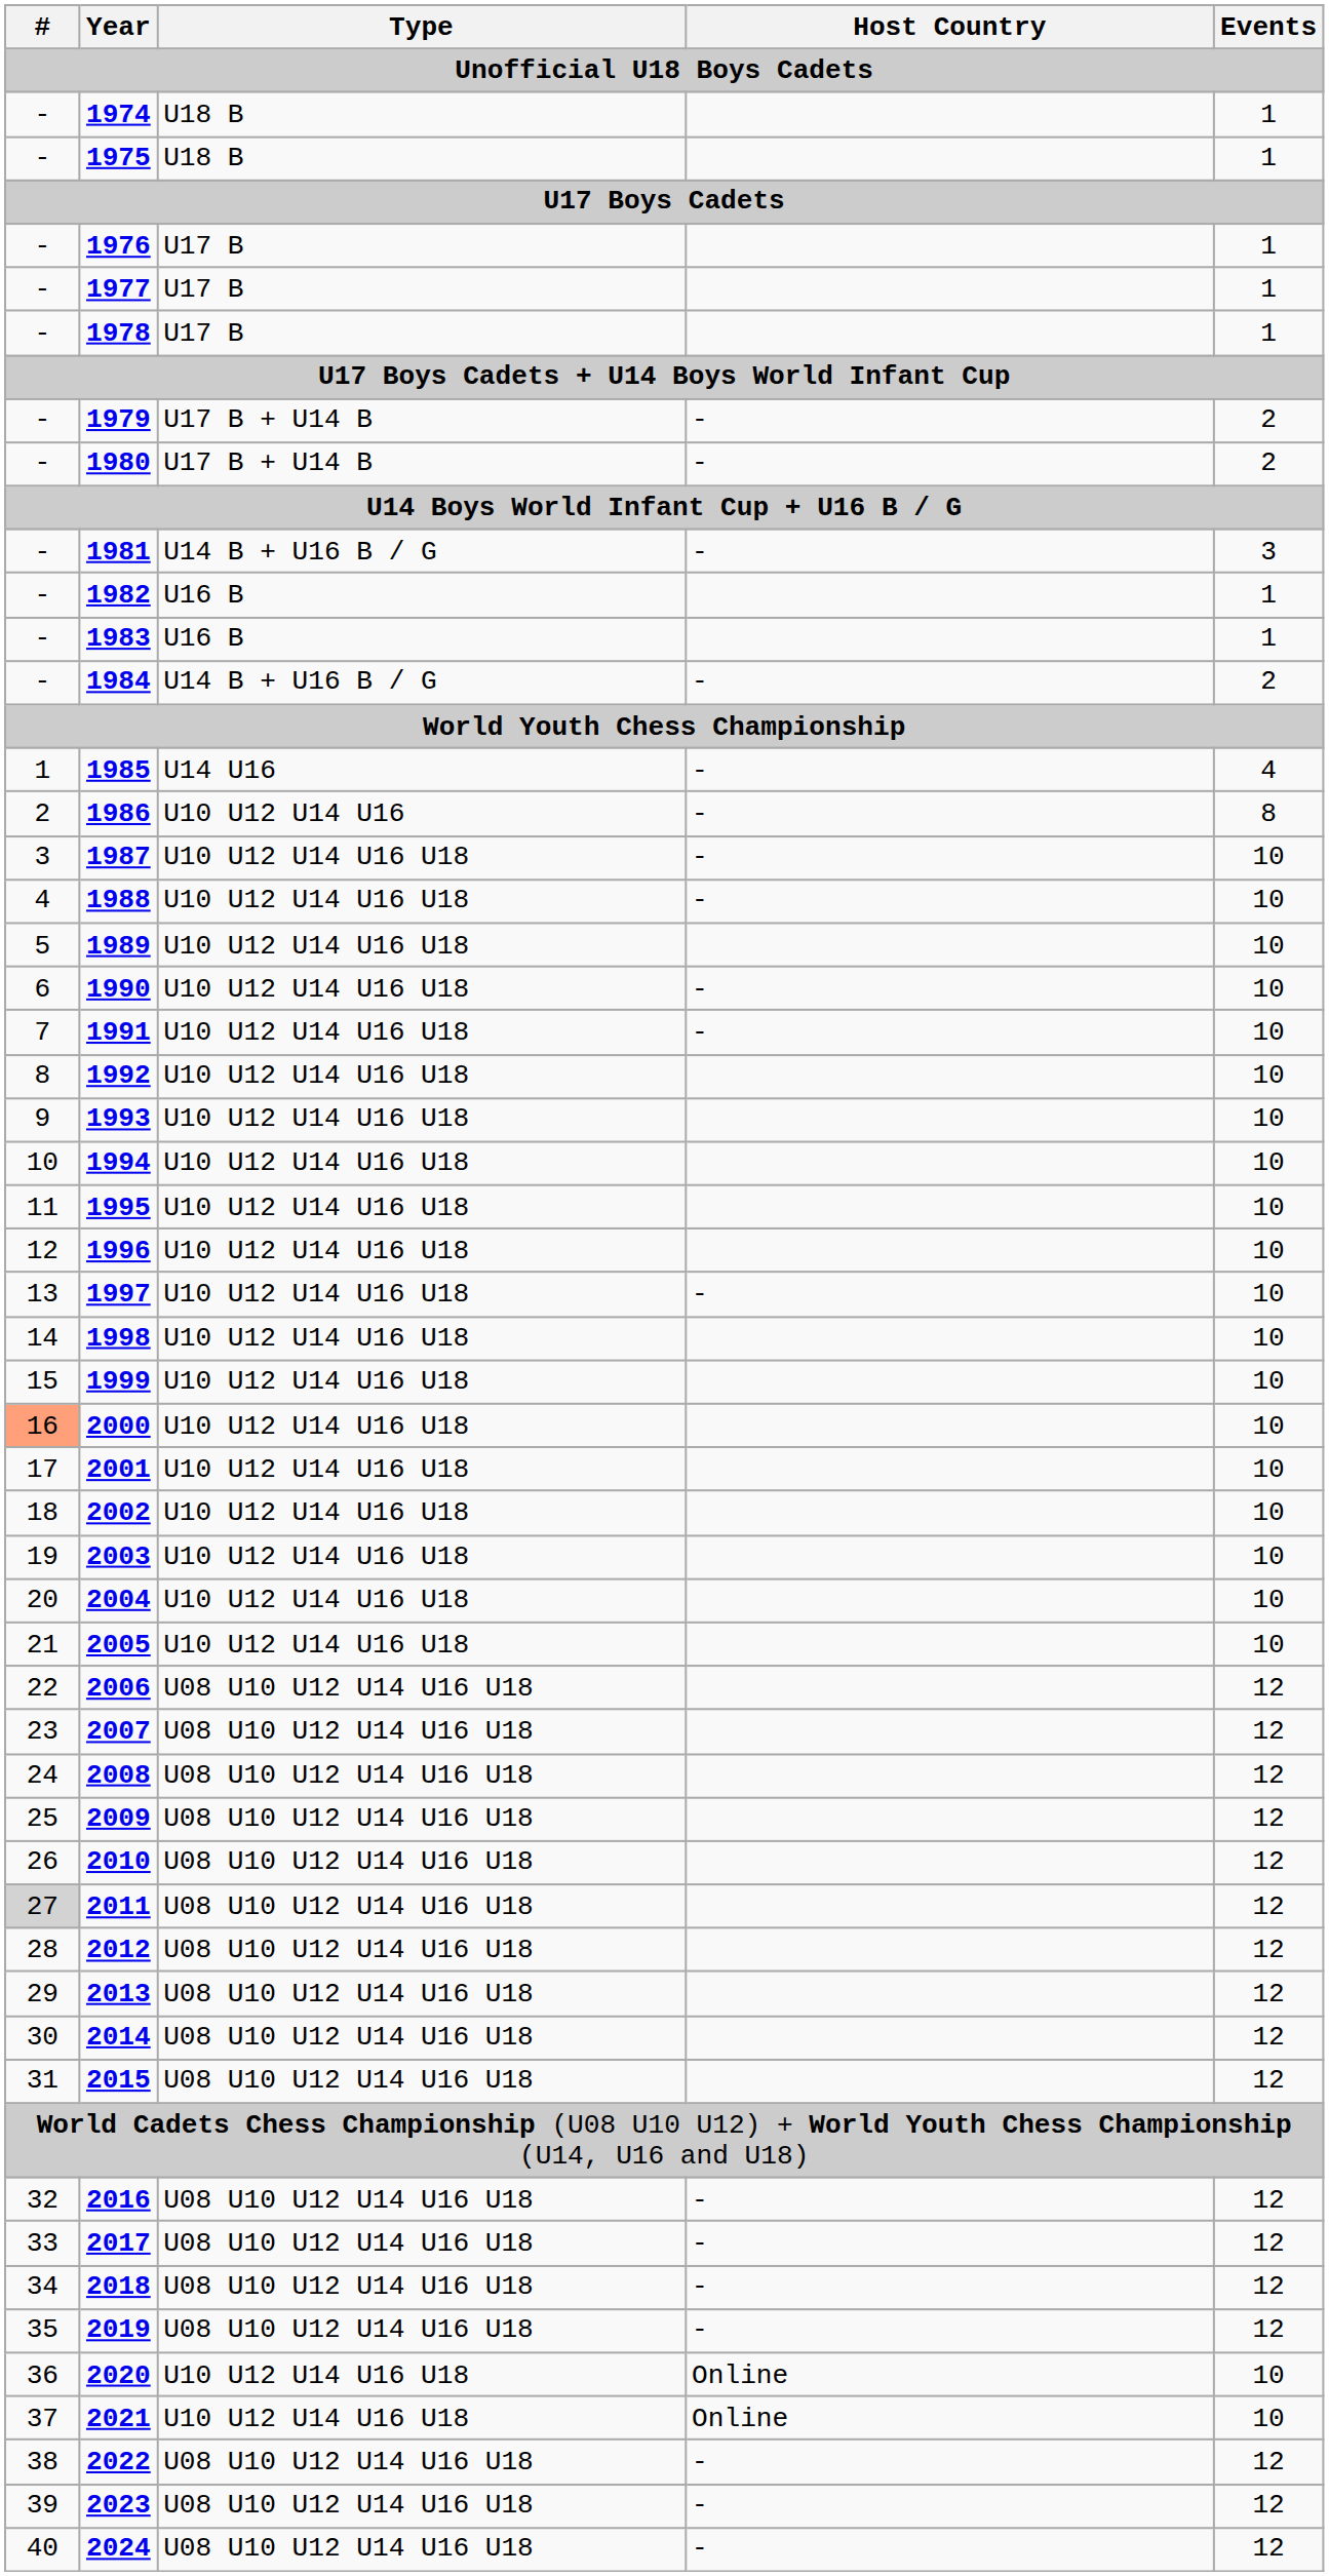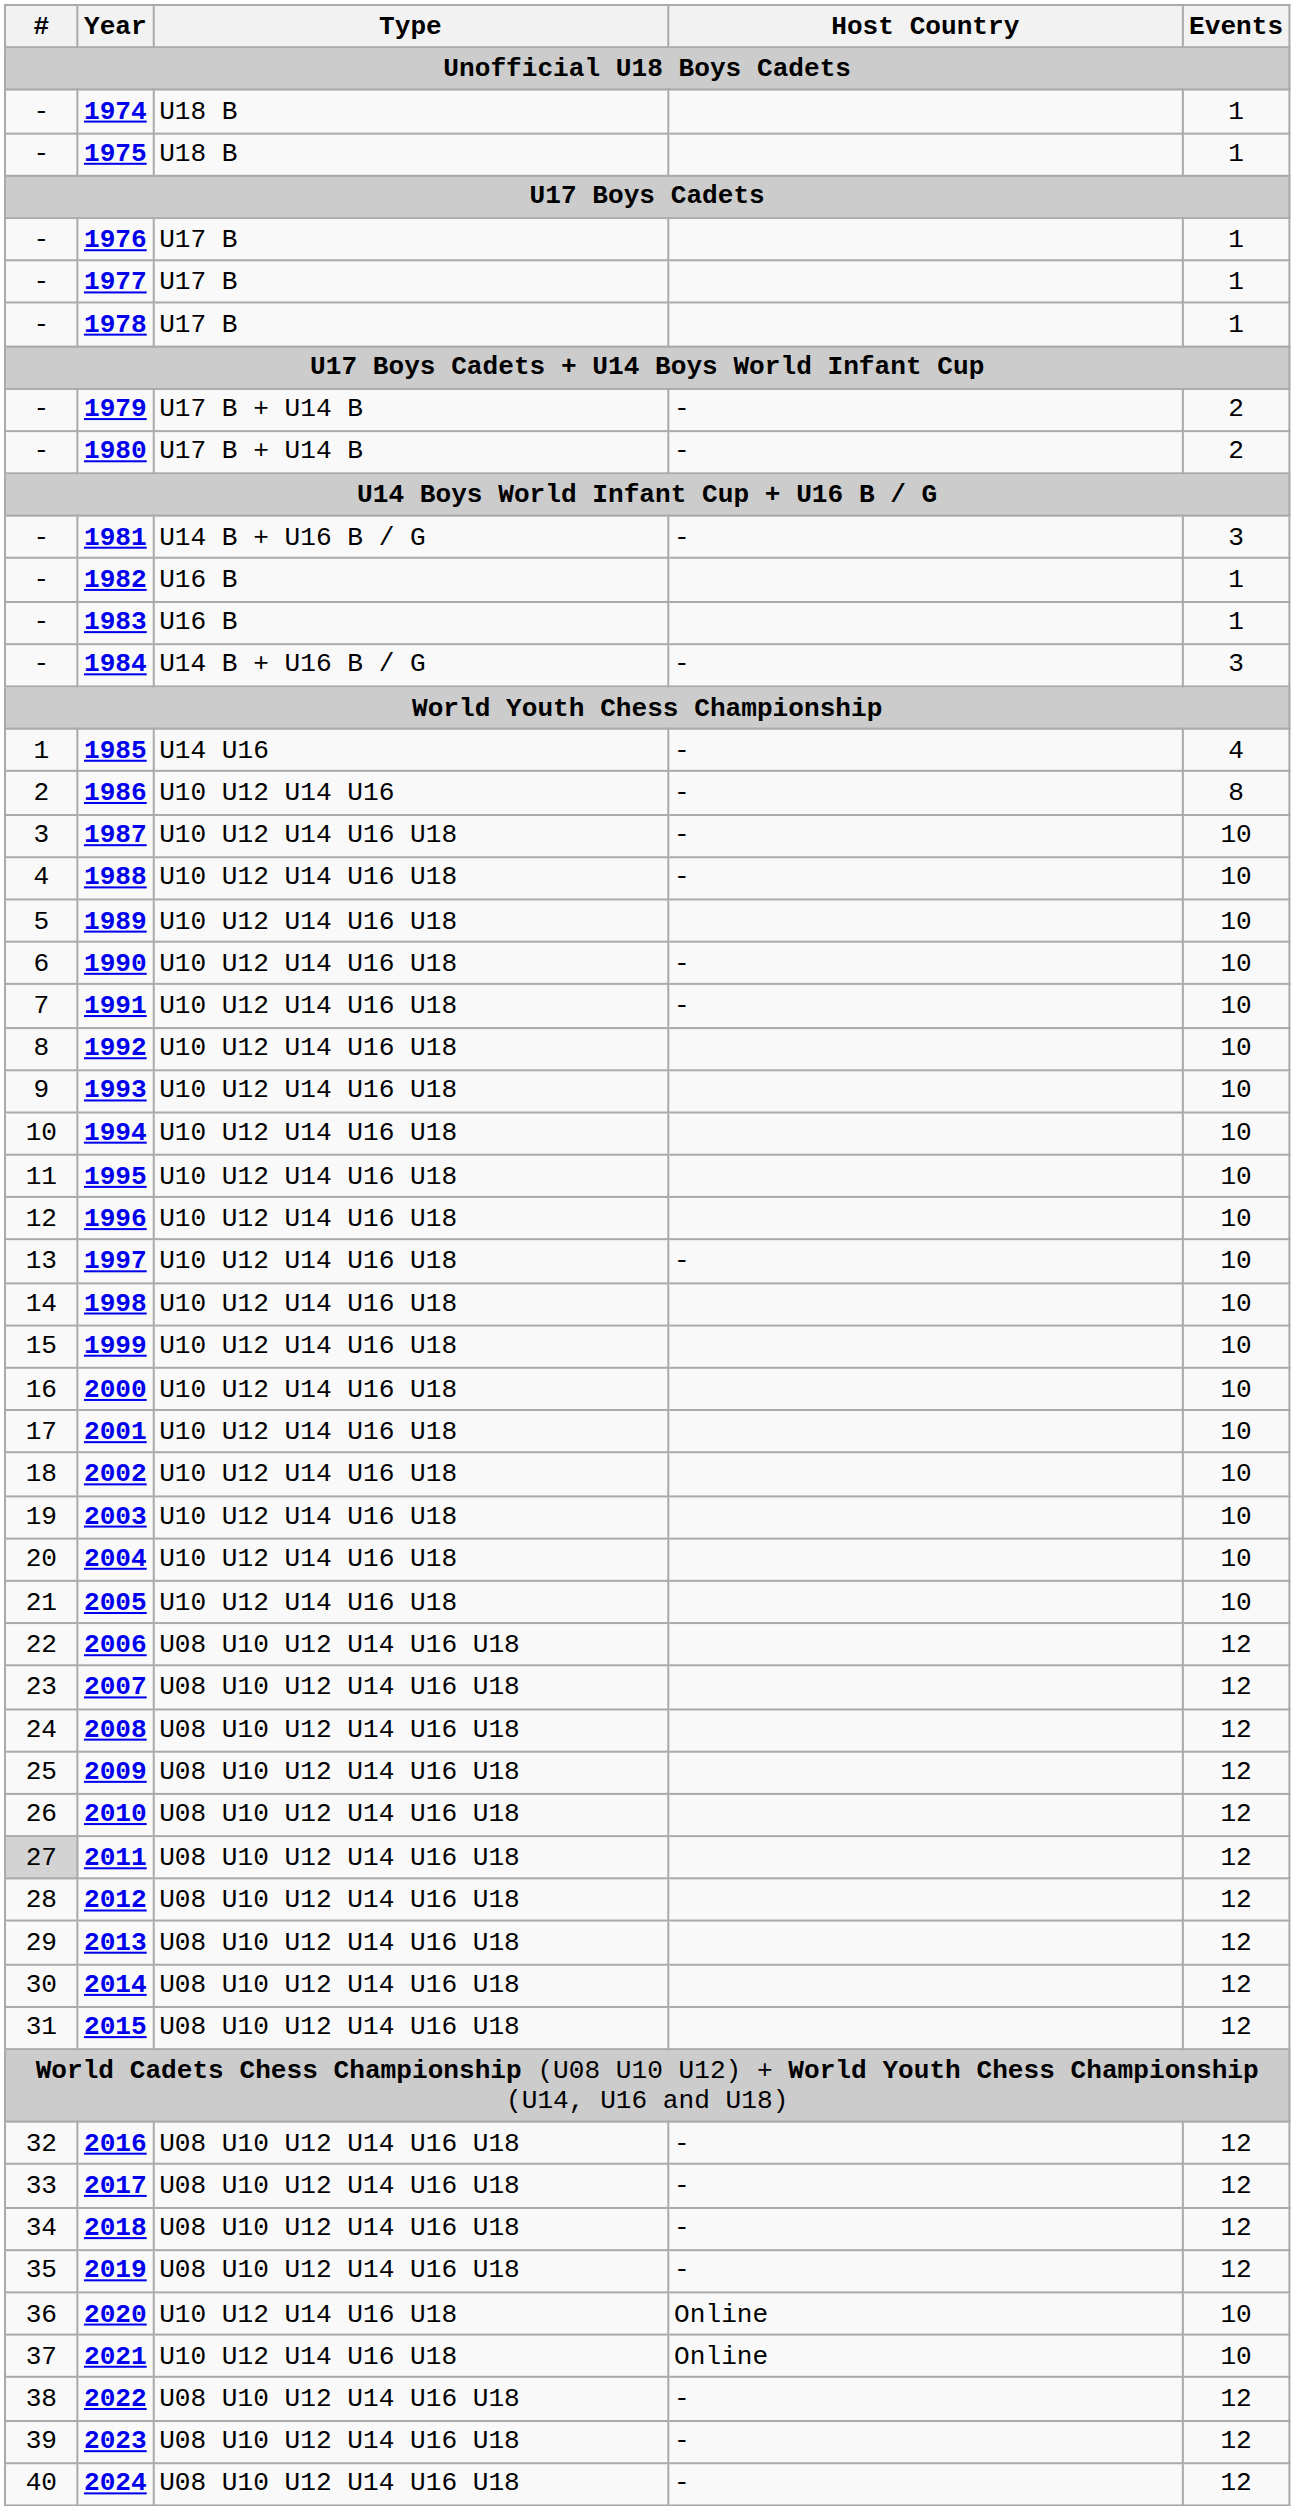1984 | Events: 2 -> 3
2000 | #: lightsalmon background -> no background
